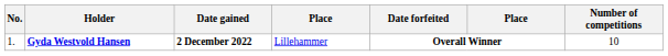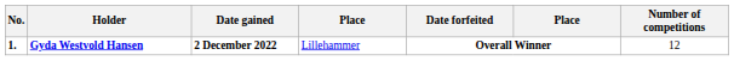Gyda Westvold Hansen | No.: normal -> bold
Gyda Westvold Hansen | Number of competitions: 10 -> 12
